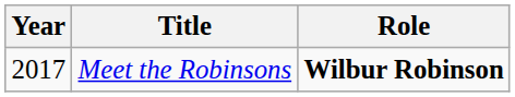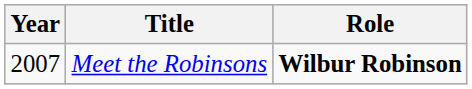Meet the Robinsons | Year: 2017 -> 2007
